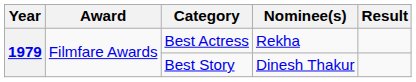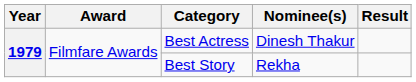Best Actress | Nominee(s): Rekha -> Dinesh Thakur
Best Story | Nominee(s): Dinesh Thakur -> Rekha
